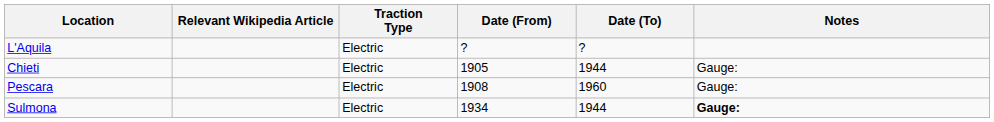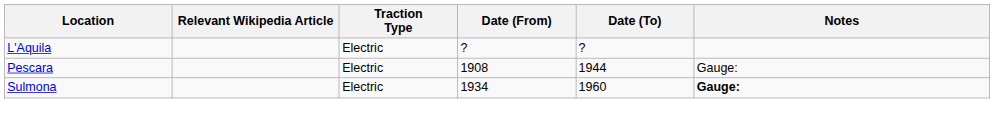- row: Chieti | Electric | 1905 | 1944 | Gauge:
Pescara | Date (To): 1960 -> 1944
Sulmona | Date (To): 1944 -> 1960
